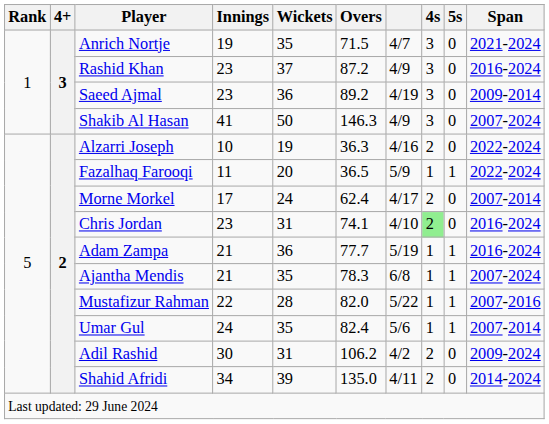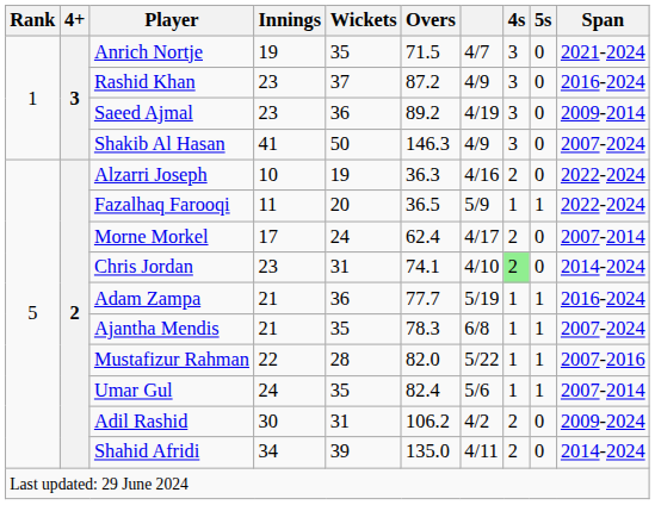Chris Jordan | Span: 2016-2024 -> 2014-2024
